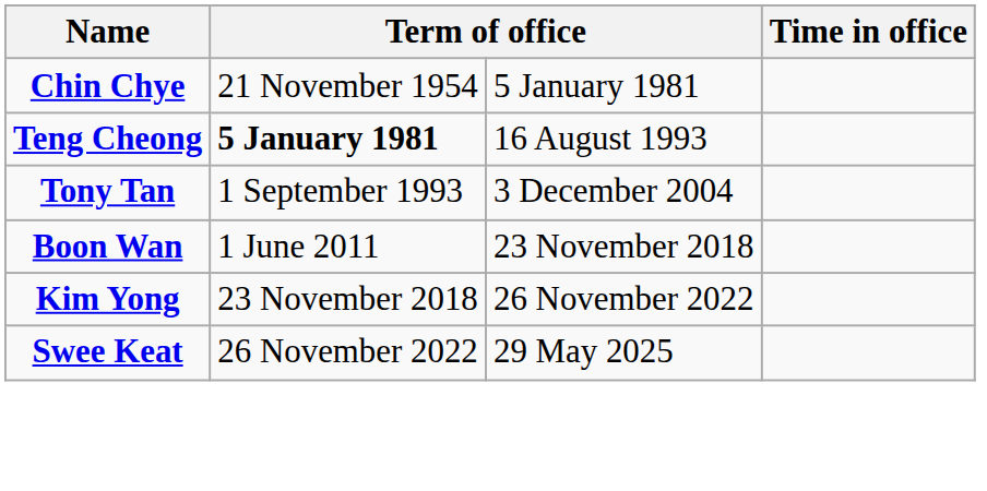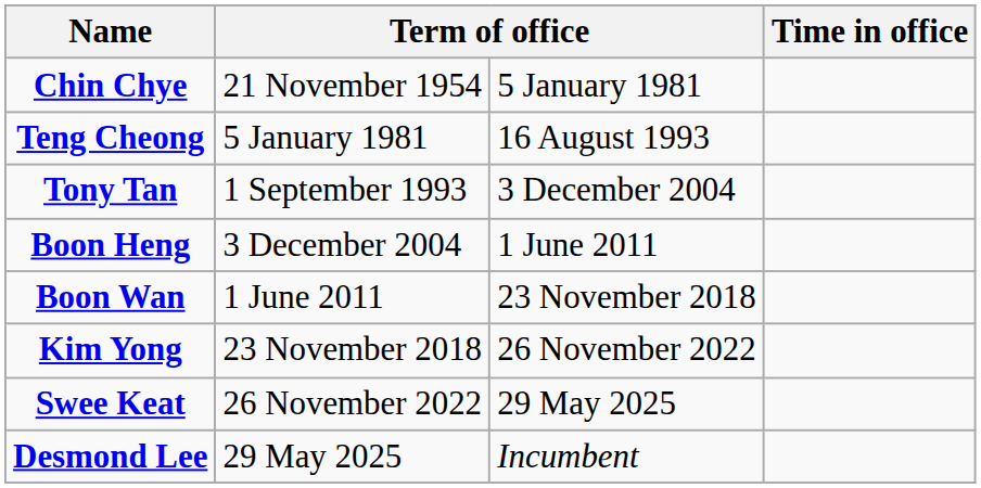Teng Cheong | column 2: bold -> normal
+ row: Boon Heng | 3 December 2004 | 1 June 2011
+ row: Desmond Lee | 29 May 2025 | Incumbent
